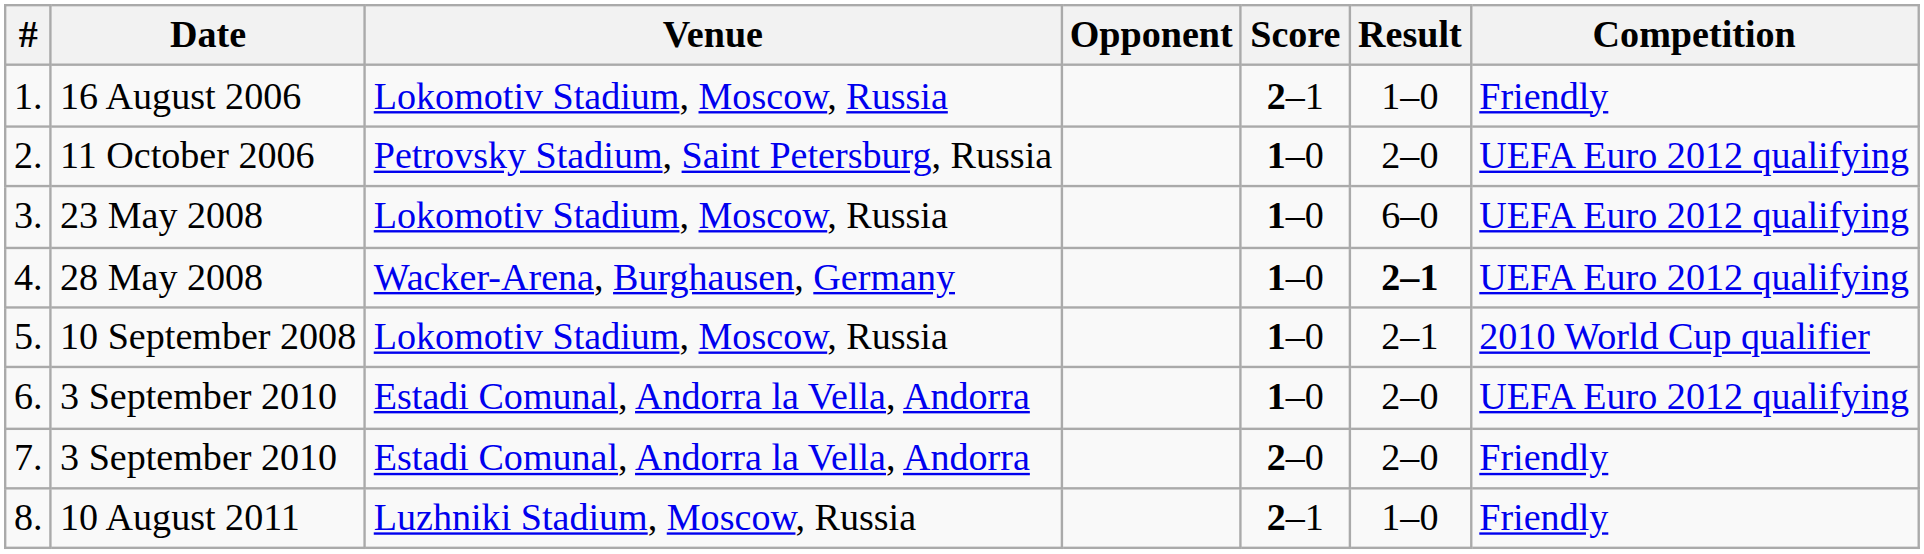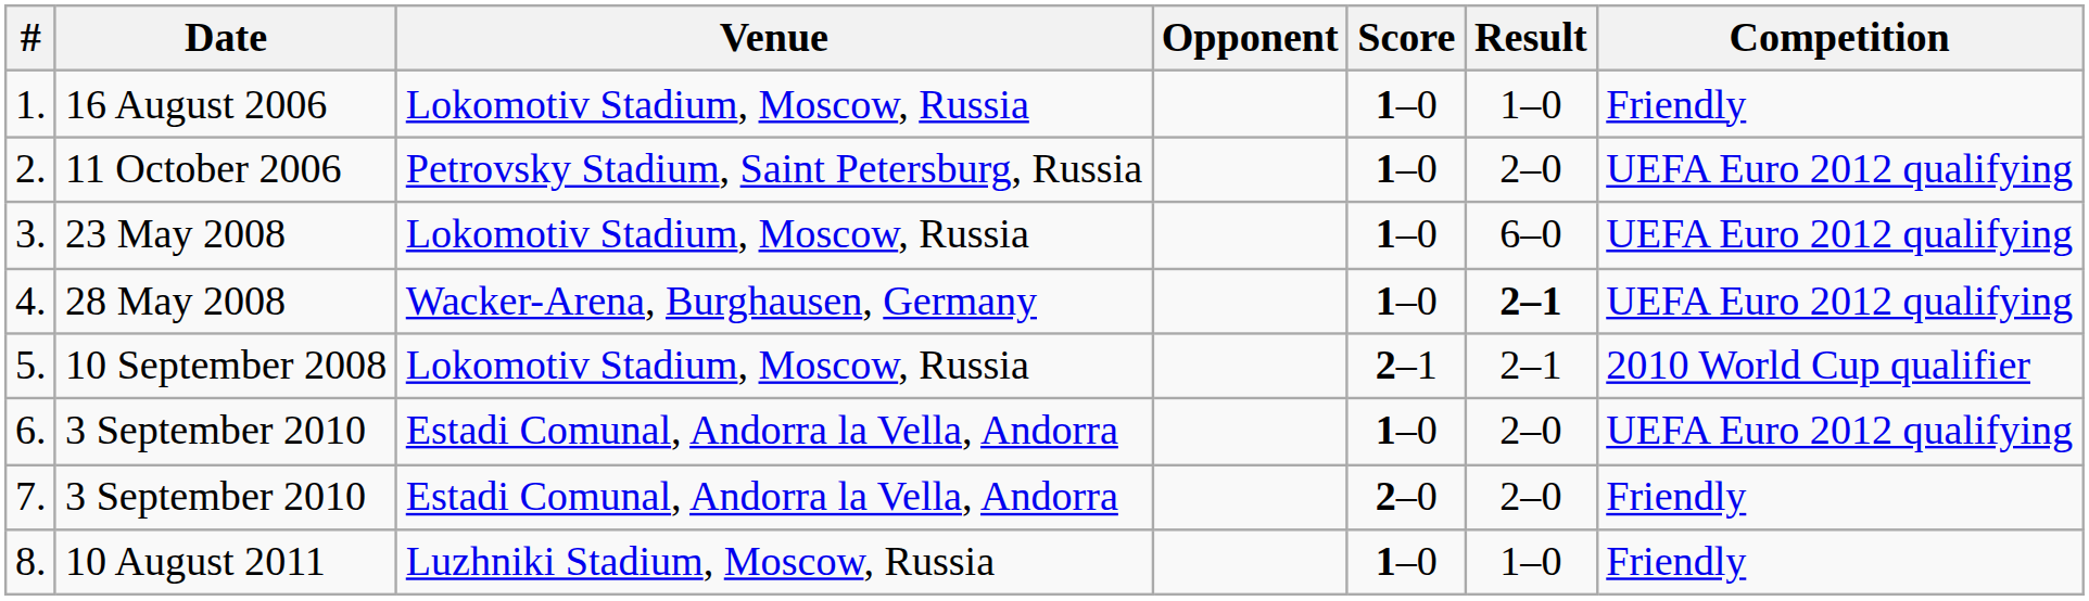1. | Score: 2–1 -> 1–0
5. | Score: 1–0 -> 2–1
8. | Score: 2–1 -> 1–0
